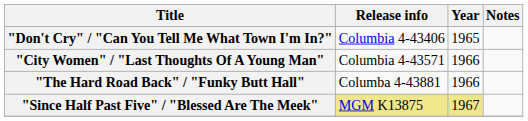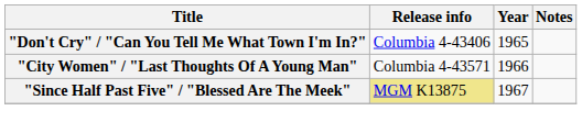- row: "The Hard Road Back" / "Funky Butt Hall" | Columba 4-43881 | 1966
"Since Half Past Five" / "Blessed Are The Meek" | Year: khaki background -> no background
